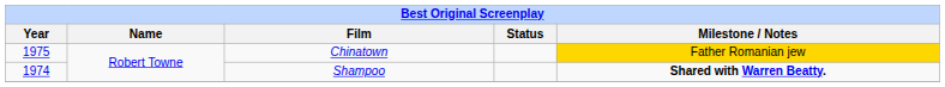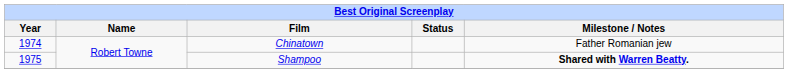Chinatown | Year: 1975 -> 1974
Chinatown | Milestone / Notes: gold background -> no background
Shampoo | Year: 1974 -> 1975
